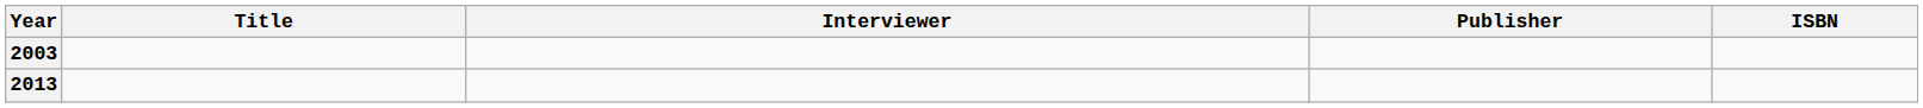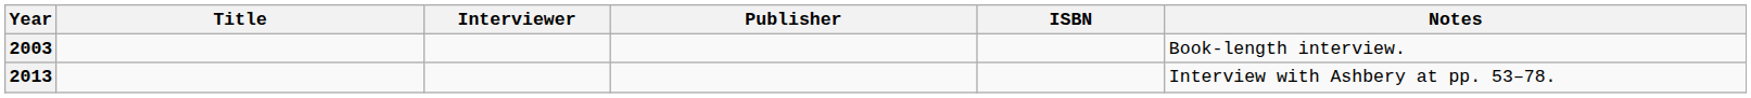+ column: Notes | Book-length interview. | Interview with Ashbery at pp. 53–78.
